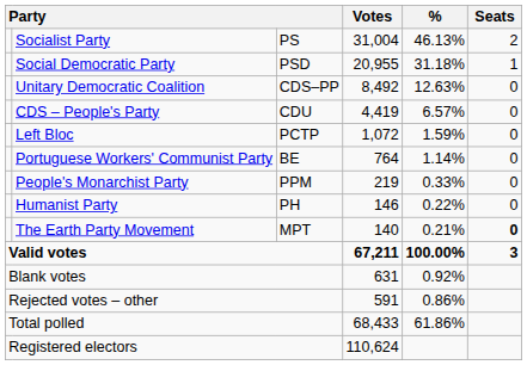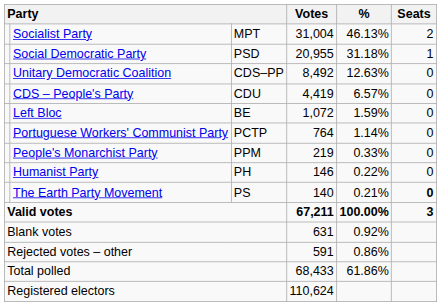Socialist Party | column 3: PS -> MPT
Left Bloc | column 3: PCTP -> BE
Portuguese Workers' Communist Party | column 3: BE -> PCTP
The Earth Party Movement | column 3: MPT -> PS
